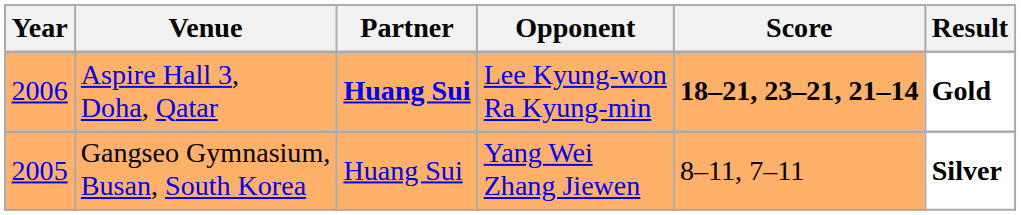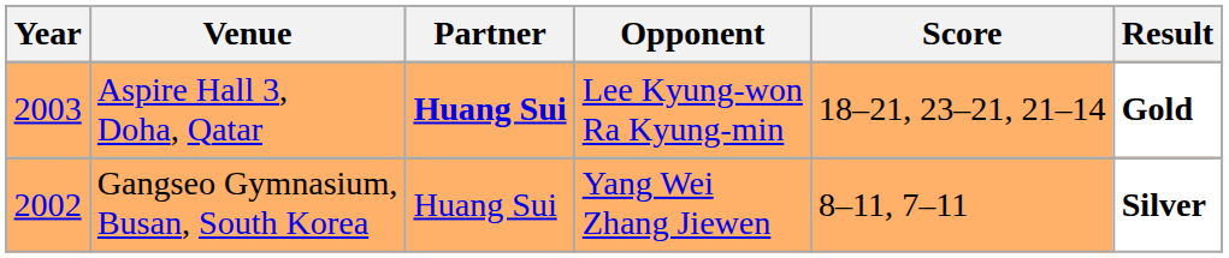Aspire Hall 3, Doha, Qatar | Year: 2006 -> 2003
Aspire Hall 3, Doha, Qatar | Score: bold -> normal
Gangseo Gymnasium, Busan, South Korea | Year: 2005 -> 2002
